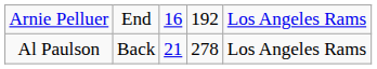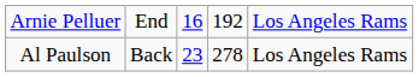Al Paulson | column 3: 21 -> 23
